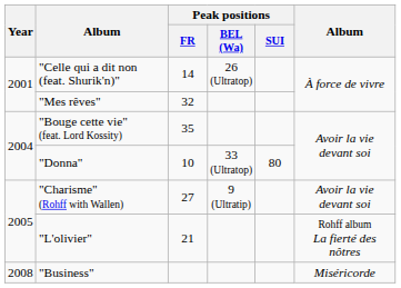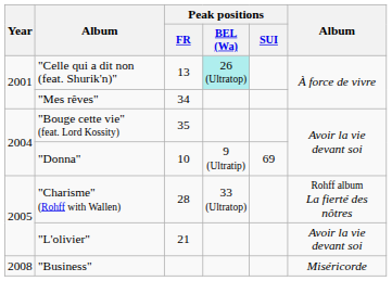"Celle qui a dit non (feat. Shurik'n)" | Peak positions / FR: 14 -> 13
"Celle qui a dit non (feat. Shurik'n)" | Peak positions / BEL (Wa): no background -> paleturquoise background
"Mes rêves" | Peak positions / FR: 32 -> 34
"Donna" | Peak positions / BEL (Wa): 33 (Ultratop) -> 9 (Ultratip)
"Donna" | Peak positions / SUI: 80 -> 69
"Charisme" (Rohff with Wallen) | Peak positions / FR: 27 -> 28
"Charisme" (Rohff with Wallen) | Peak positions / BEL (Wa): 9 (Ultratip) -> 33 (Ultratop)
"Charisme" (Rohff with Wallen) | column 6: Avoir la vie devant soi -> Rohff album La fierté des nôtres
"L'olivier" | column 6: Rohff album La fierté des nôtres -> Avoir la vie devant soi
